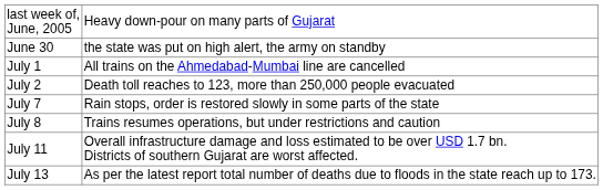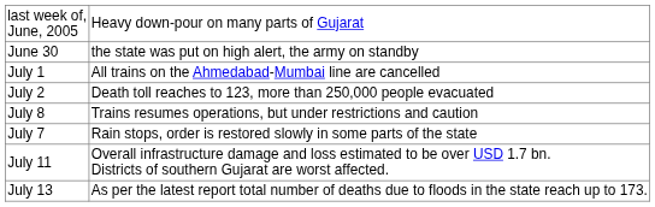rows swapped: July 7 <-> July 8
